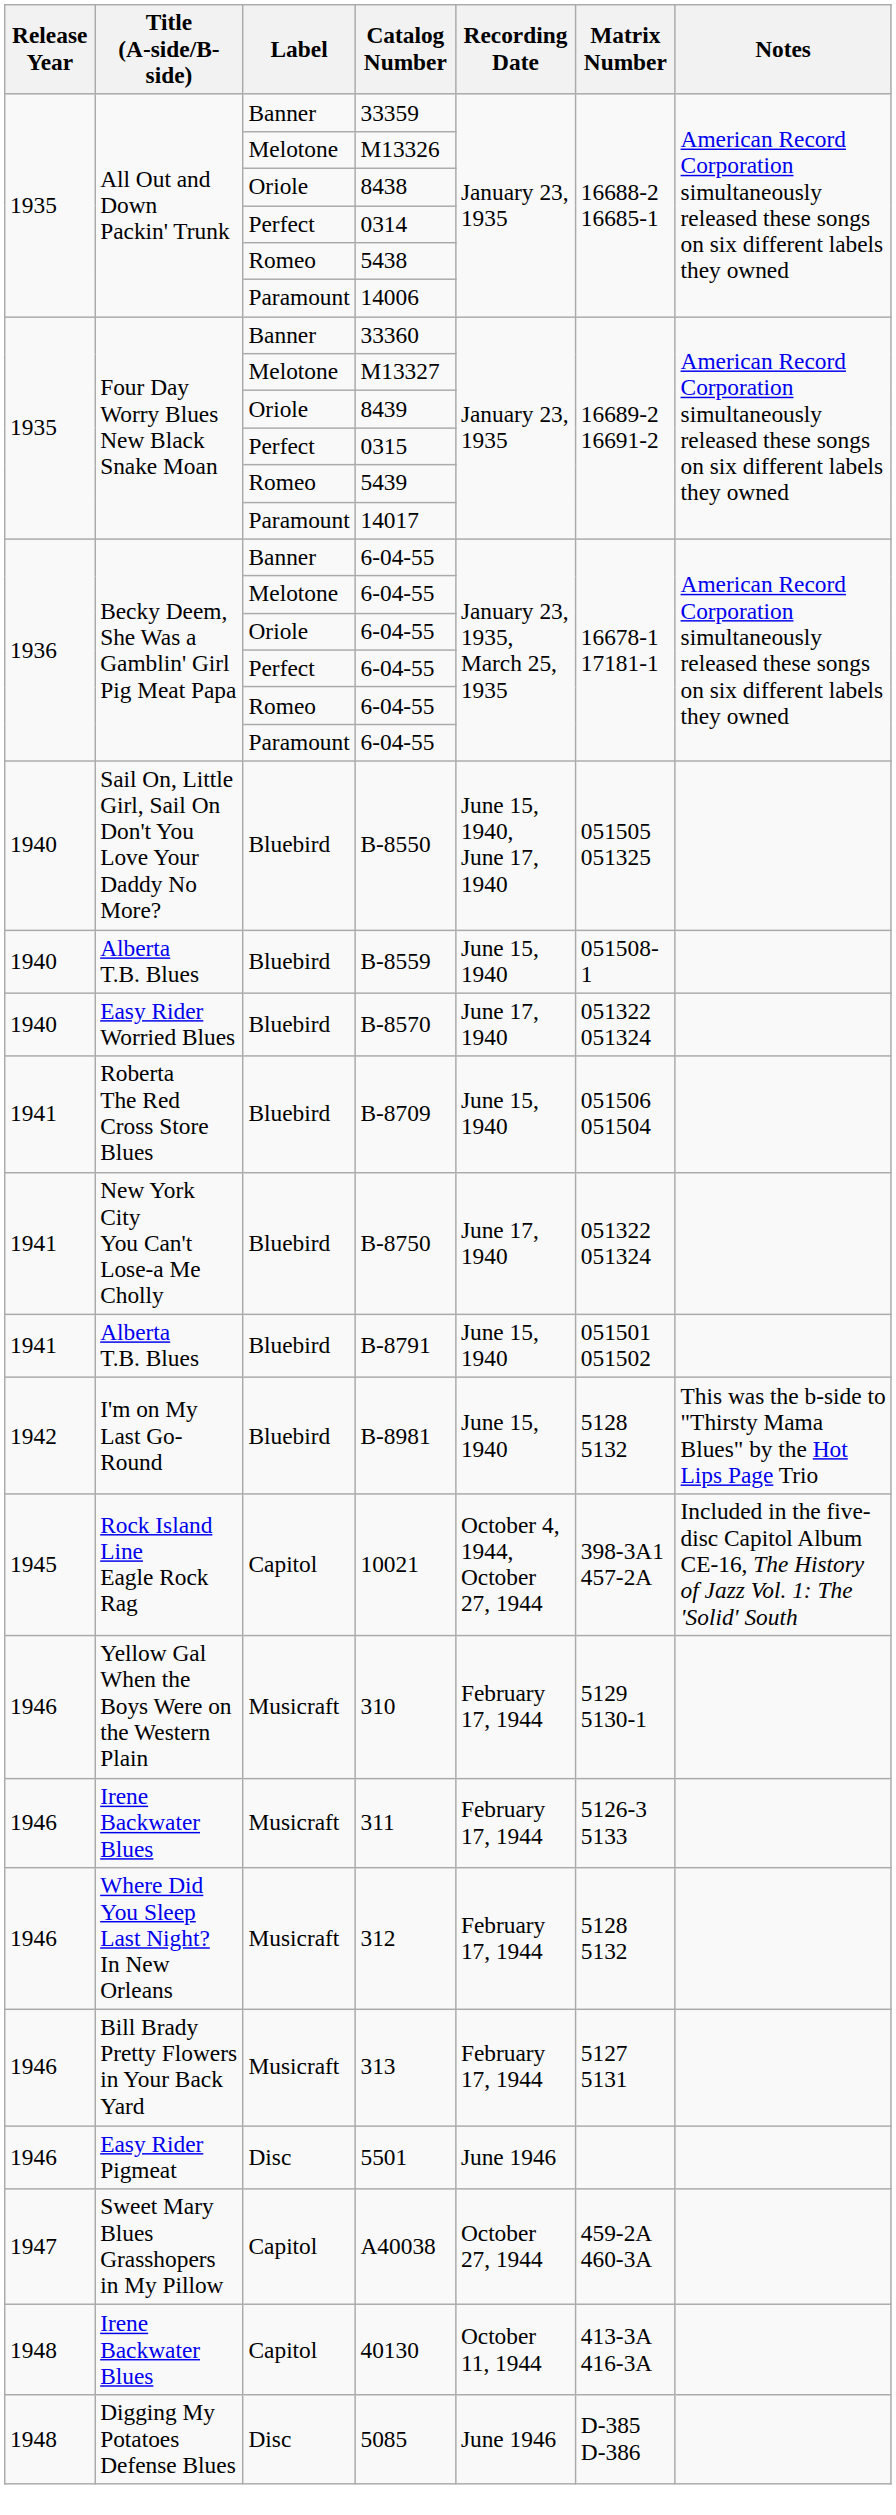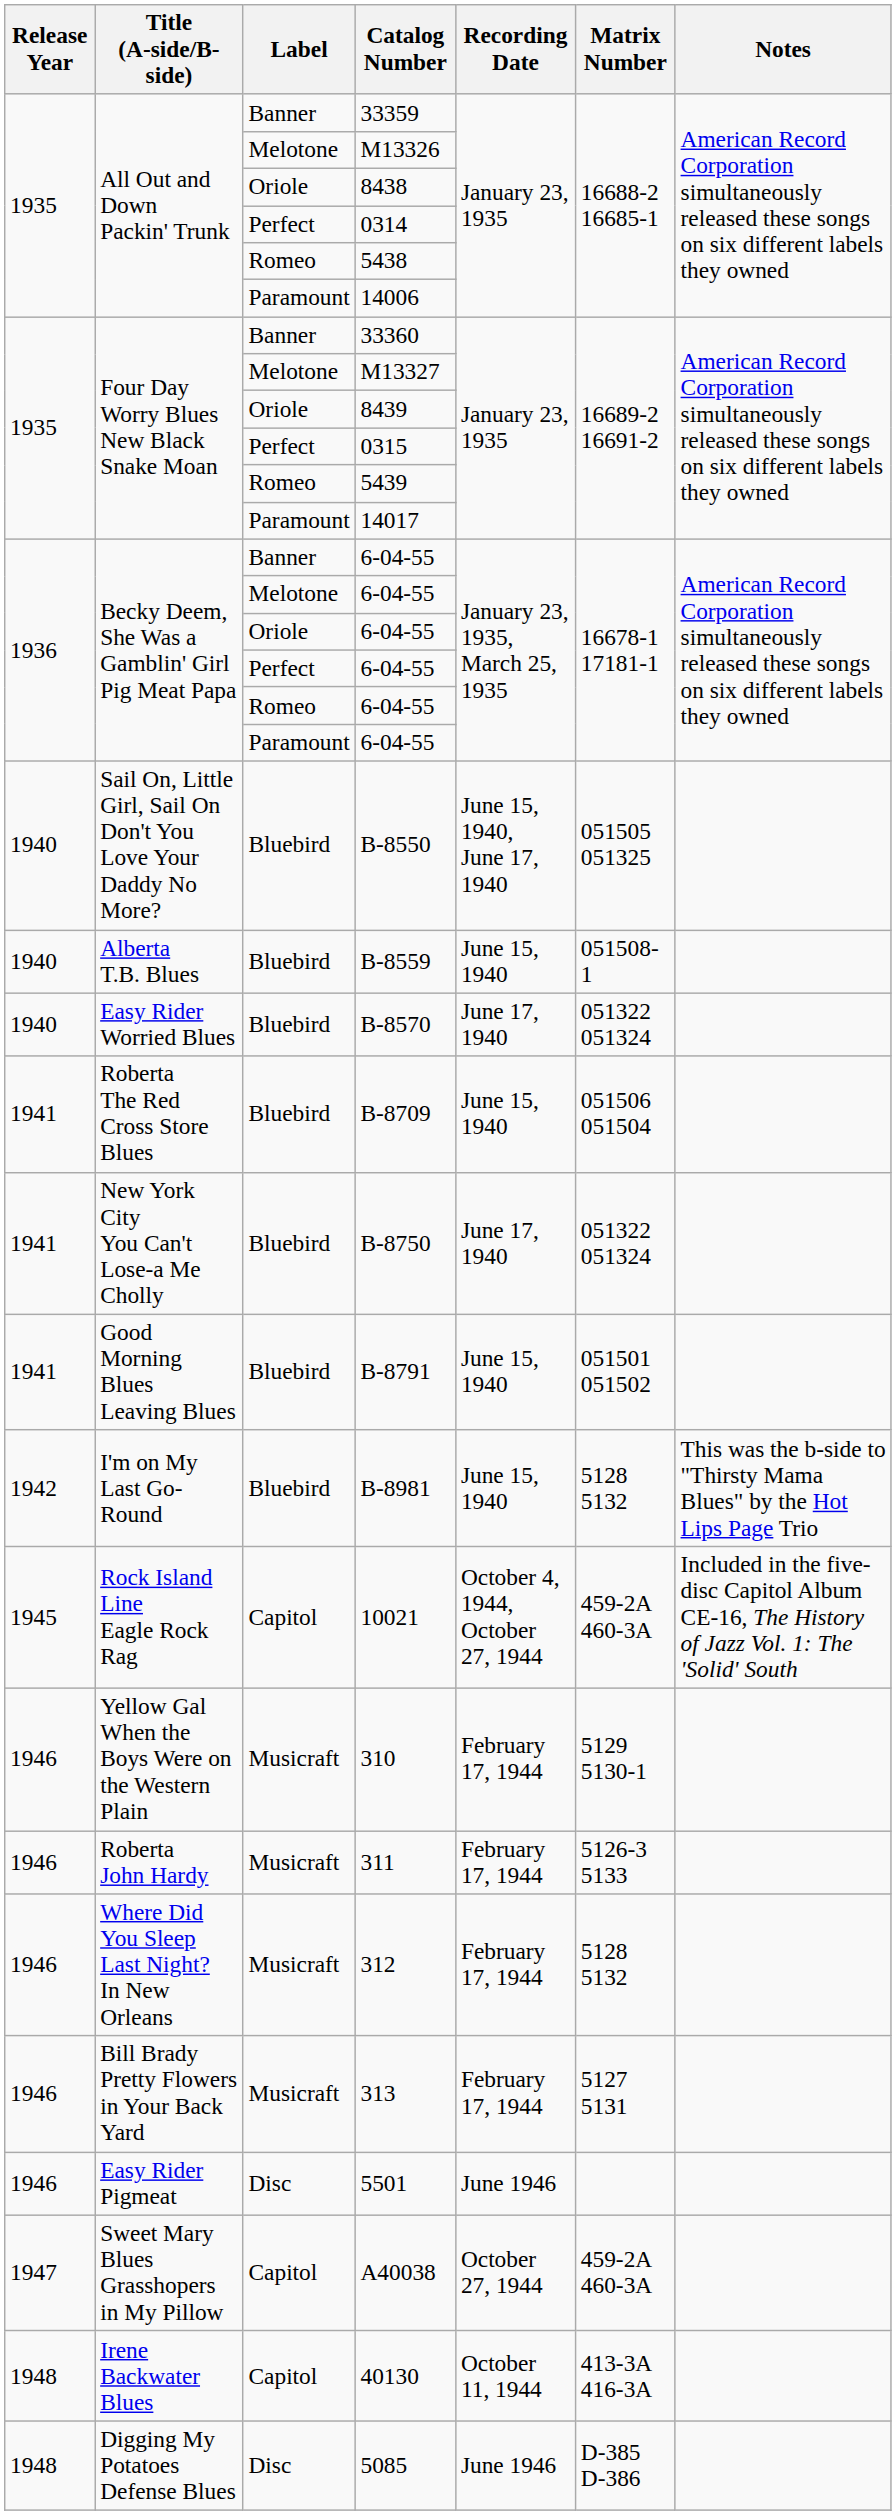B-8791 | Title (A-side/B-side): Alberta T.B. Blues -> Good Morning Blues Leaving Blues
10021 | Matrix Number: 398-3A1 457-2A -> 459-2A 460-3A
311 | Title (A-side/B-side): Irene Backwater Blues -> Roberta John Hardy
